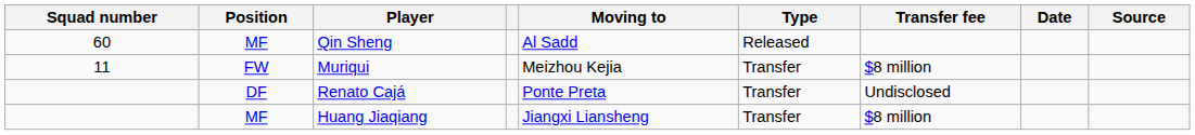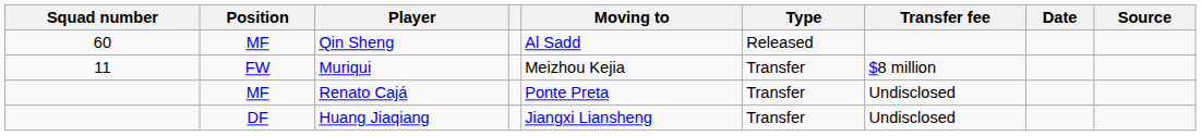Renato Cajá | Position: DF -> MF
Huang Jiaqiang | Position: MF -> DF
Huang Jiaqiang | Transfer fee: $8 million -> Undisclosed
